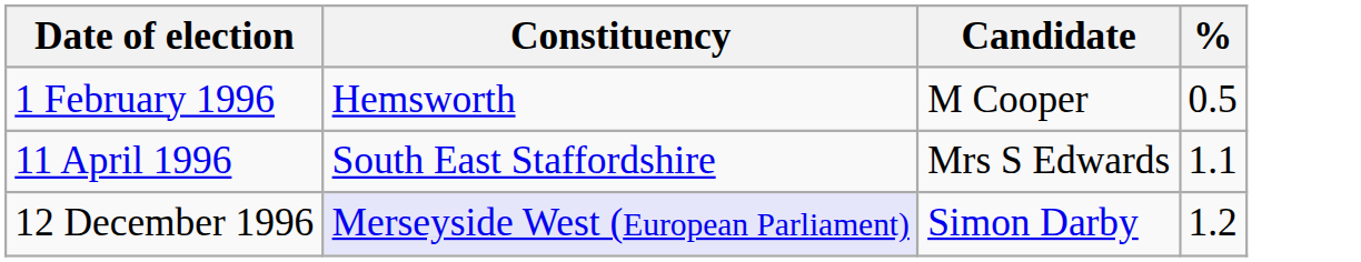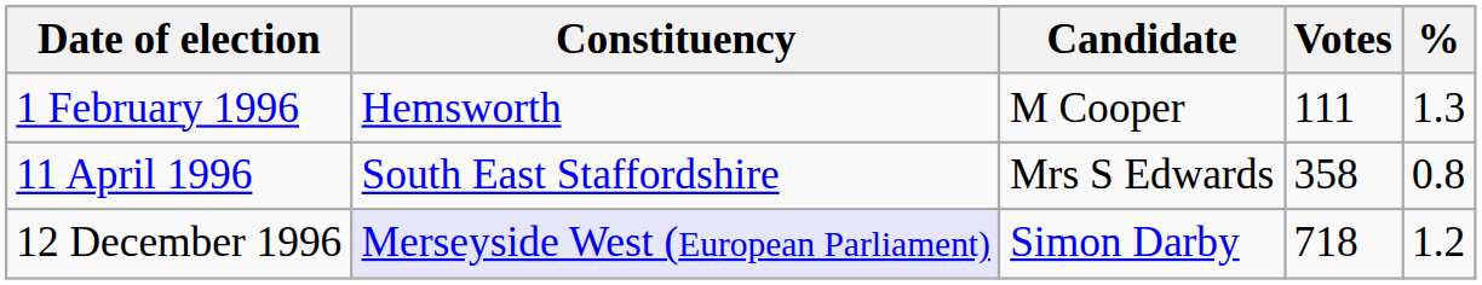+ column: Votes | 111 | 358 | 718
1 February 1996 | %: 0.5 -> 1.3
11 April 1996 | %: 1.1 -> 0.8
